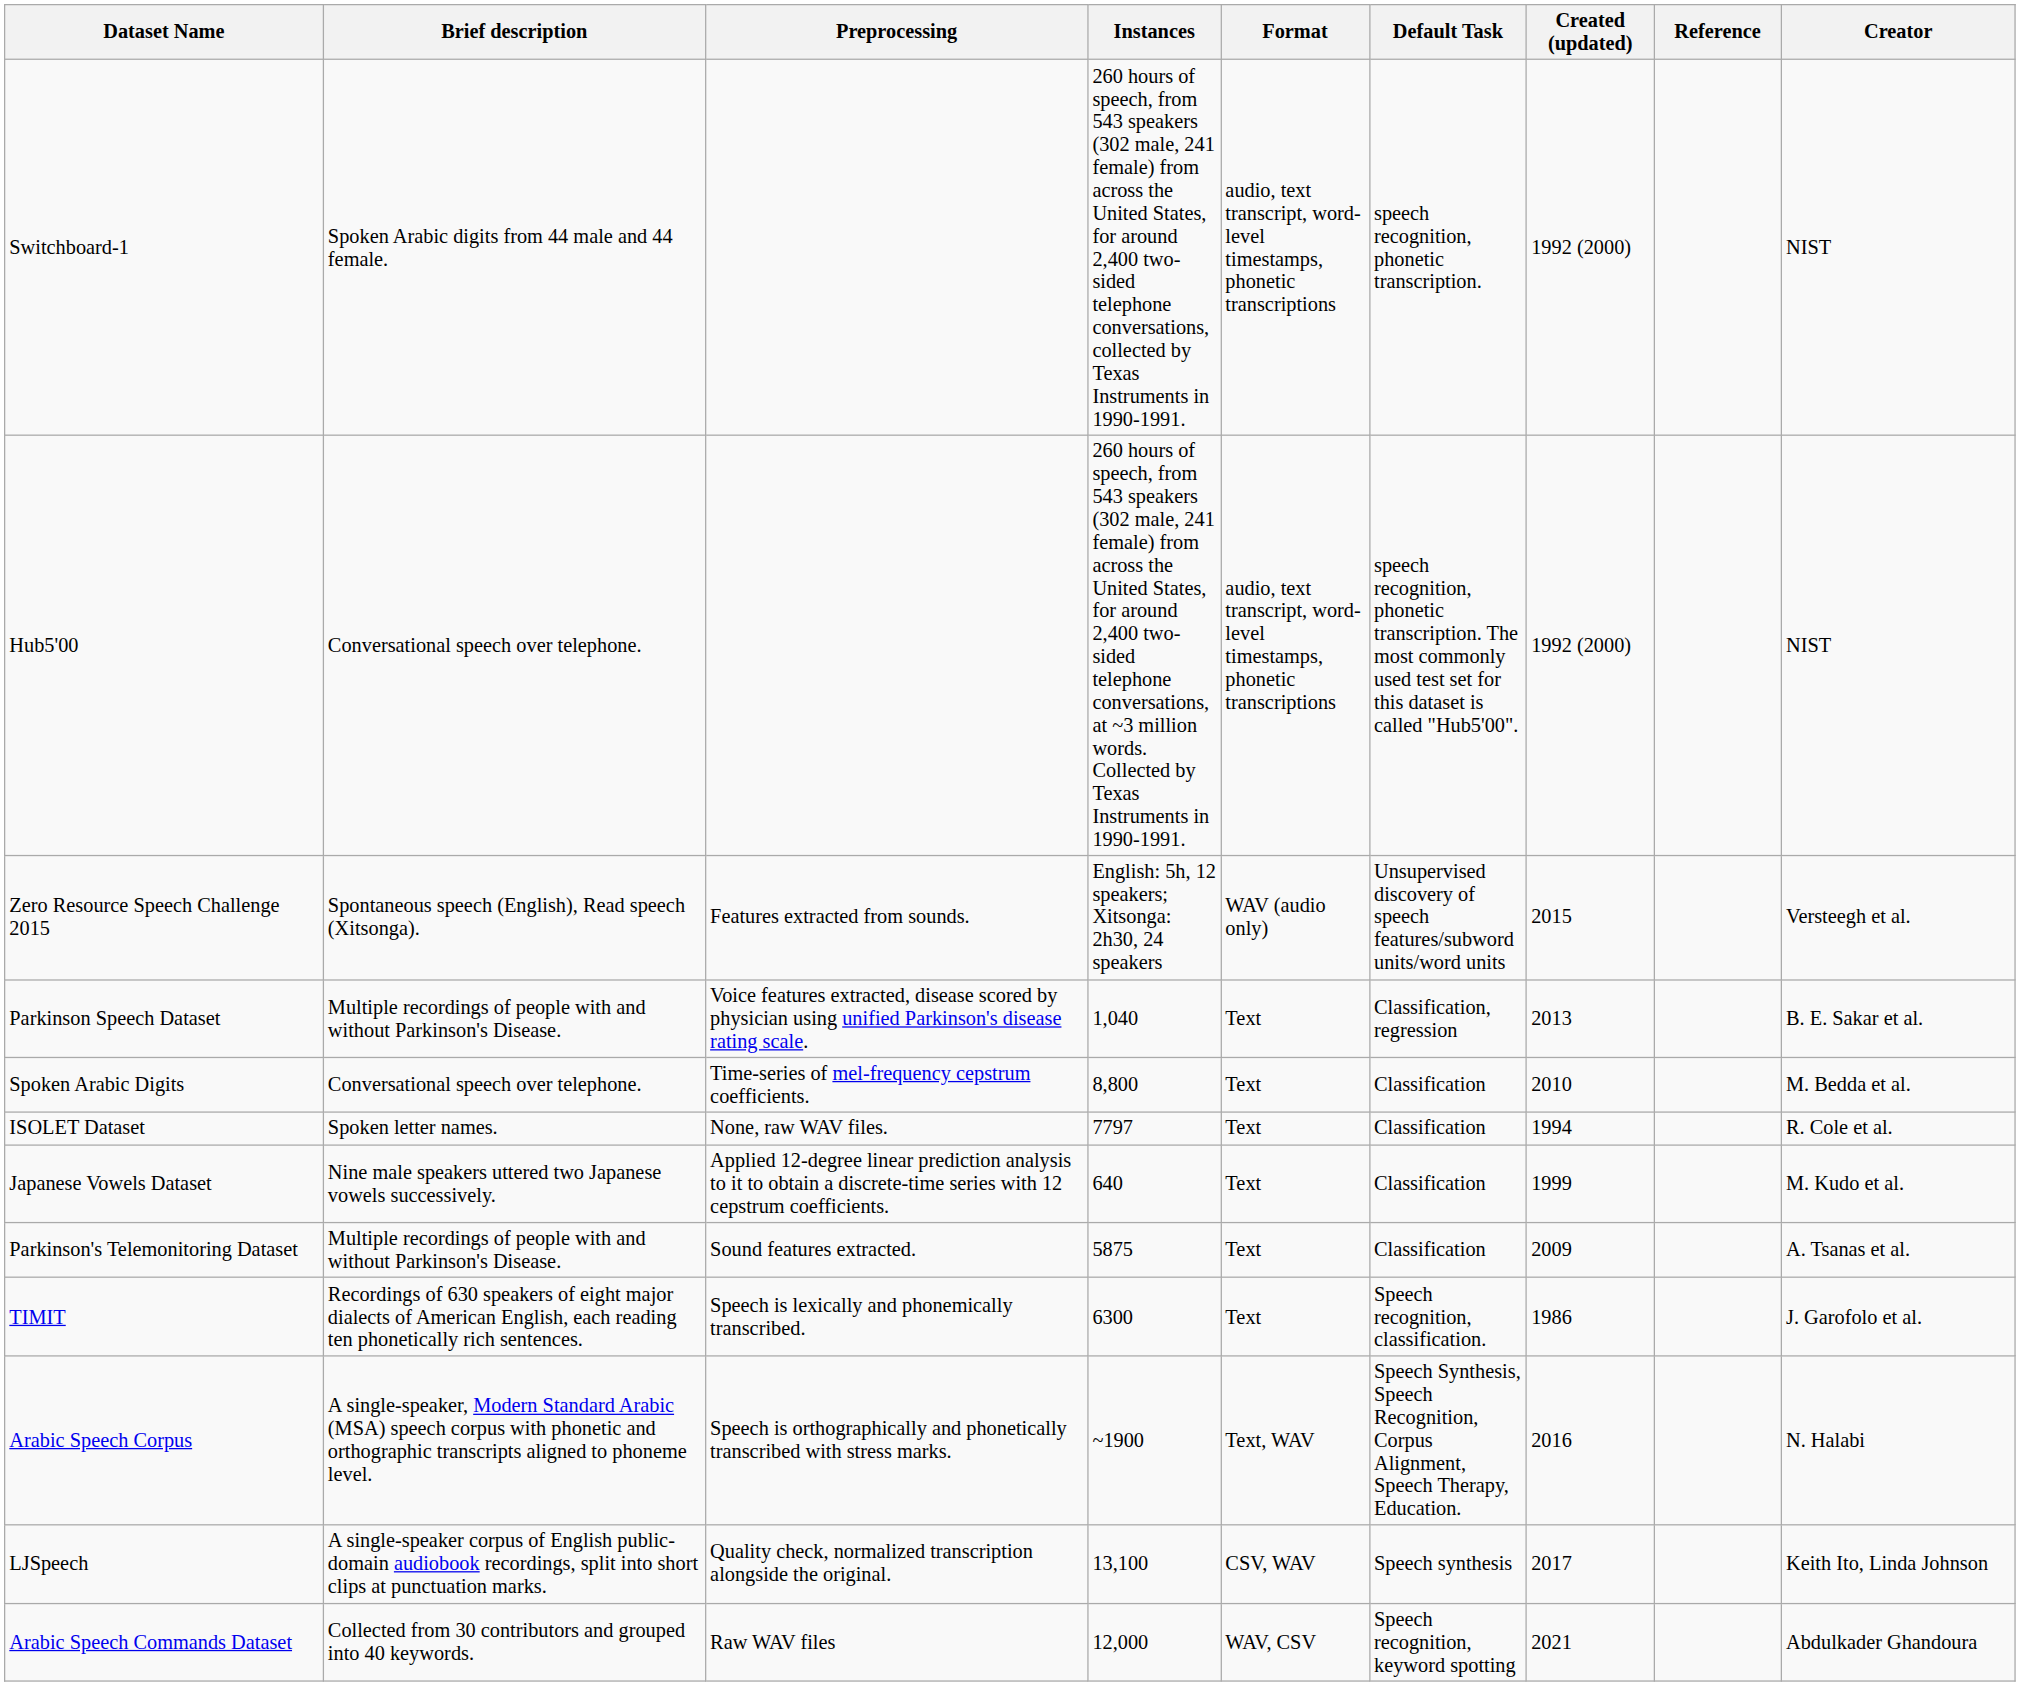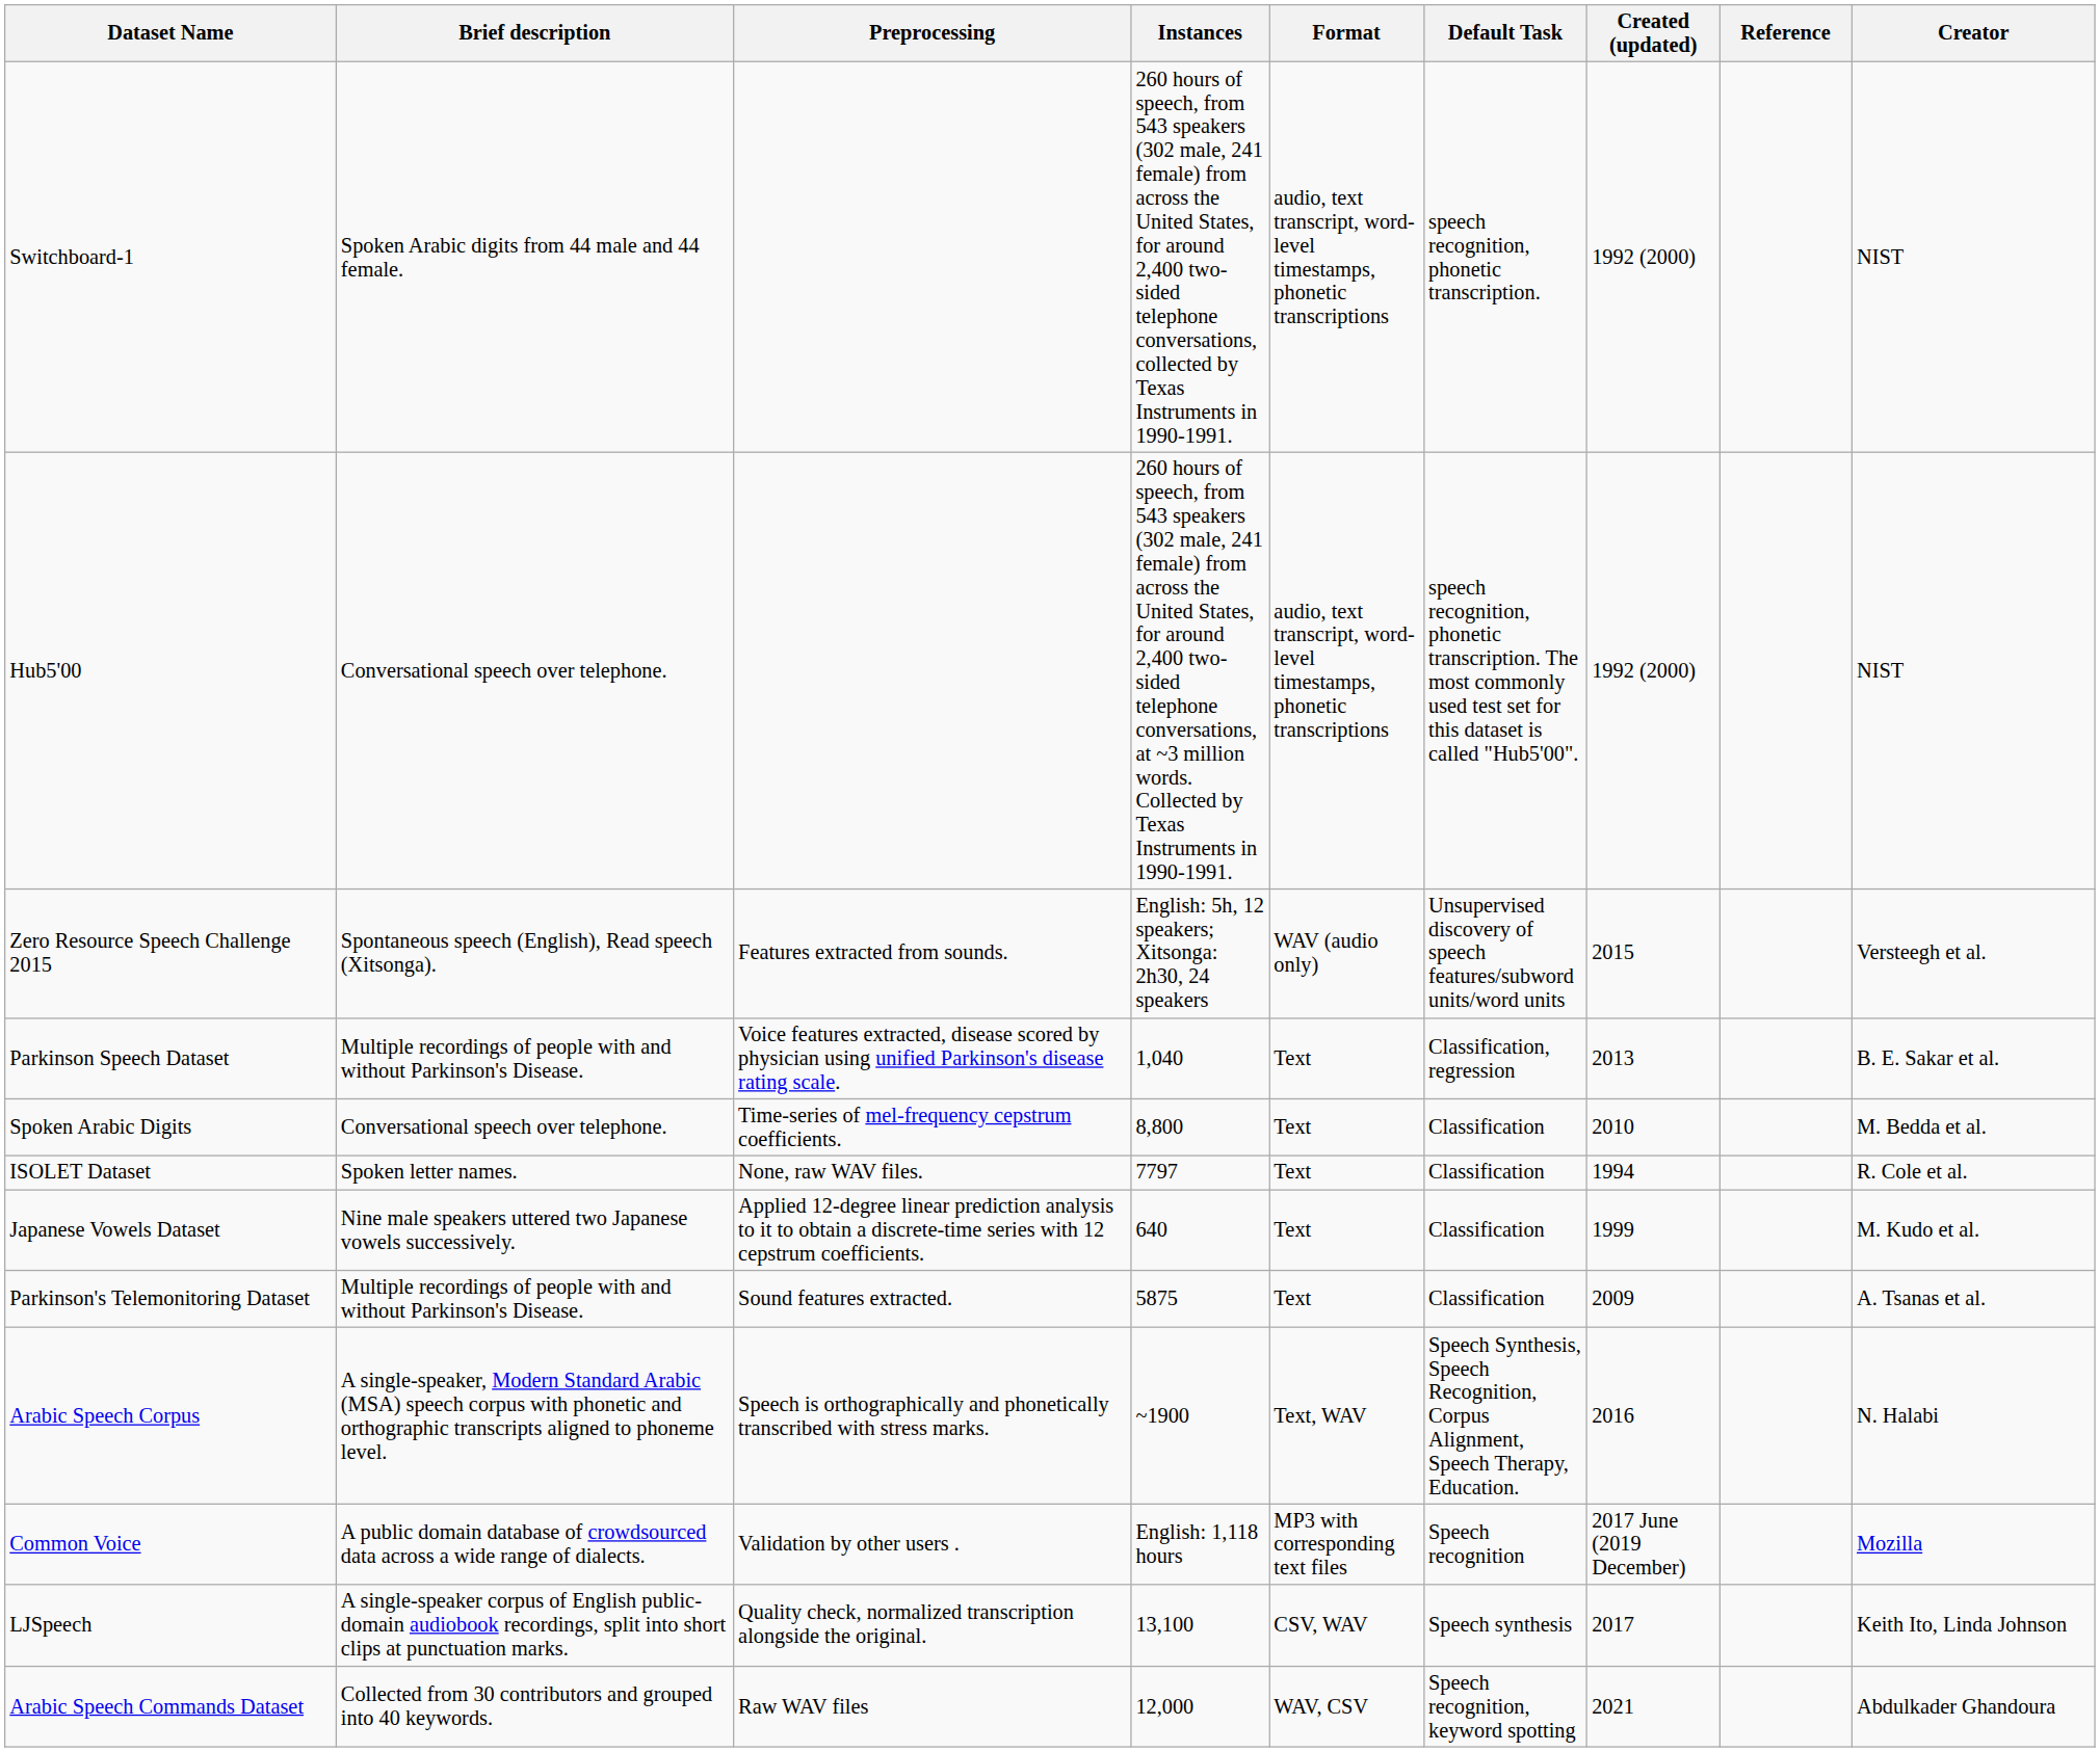- row: TIMIT | Recordings of 630 speakers of eight major dialects of American English, each reading ten phonetically rich sentences. | Speech is lexically and phonemically transcribed. | 6300 | Text | Speech recognition, classification. | 1986 | J. Garofolo et al.
+ row: Common Voice | A public domain database of crowdsourced data across a wide range of dialects. | Validation by other users . | English: 1,118 hours | MP3 with corresponding text files | Speech recognition | 2017 June (2019 December) | Mozilla
